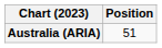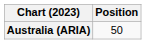Australia (ARIA) | Position: 51 -> 50
